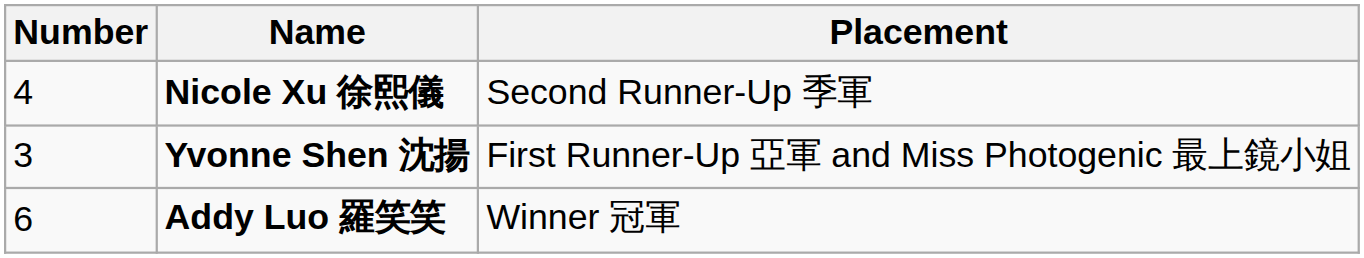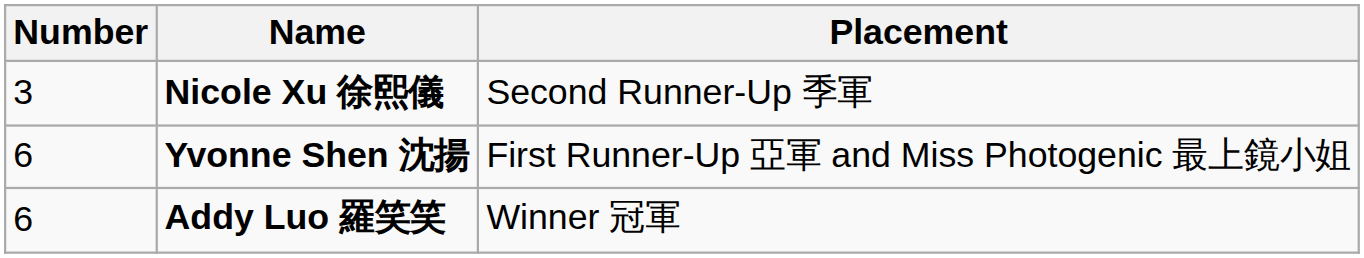Nicole Xu 徐熙儀 | Number: 4 -> 3
Yvonne Shen 沈揚 | Number: 3 -> 6
